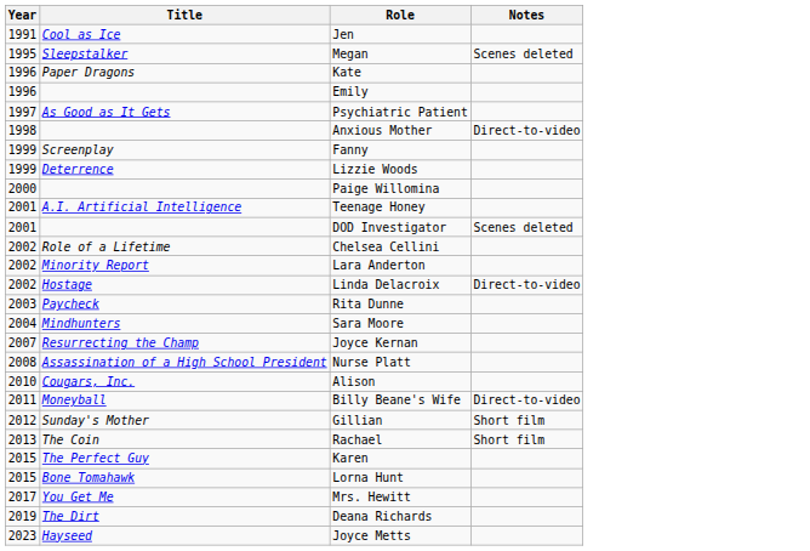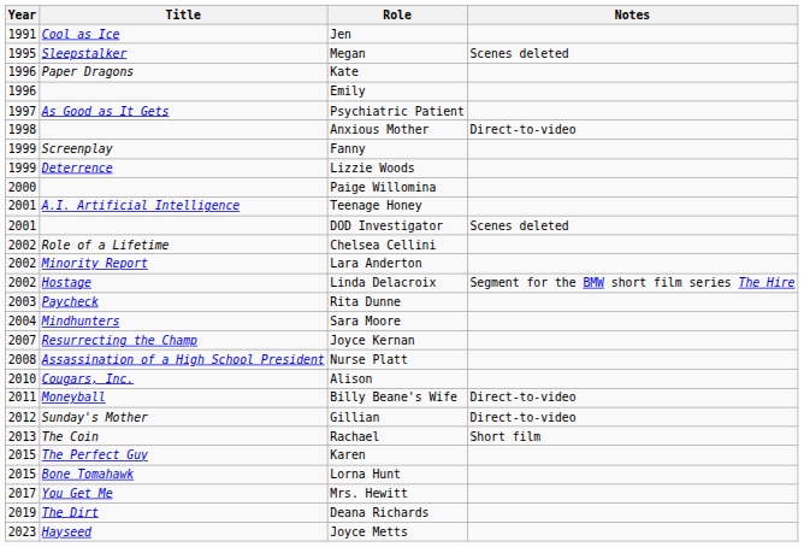Linda Delacroix | Notes: Direct-to-video -> Segment for the BMW short film series The Hire
Gillian | Notes: Short film -> Direct-to-video
